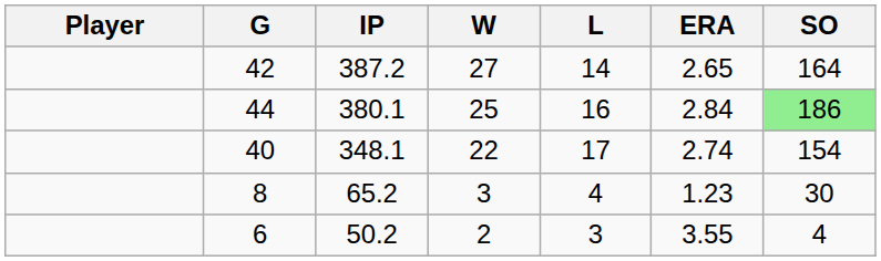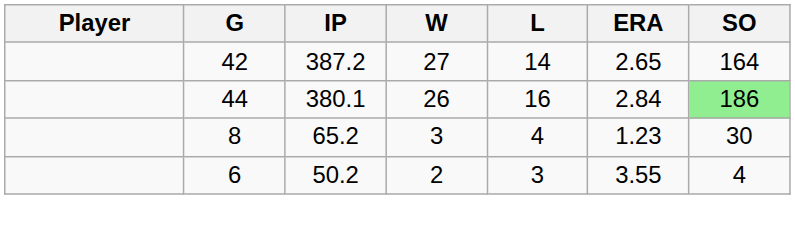44 | W: 25 -> 26
- row: 40 | 348.1 | 22 | 17 | 2.74 | 154
